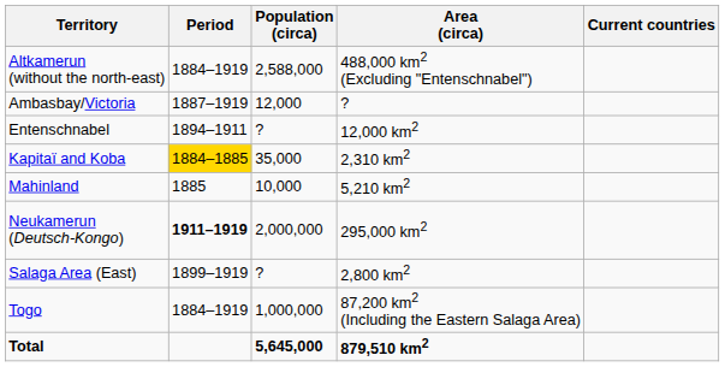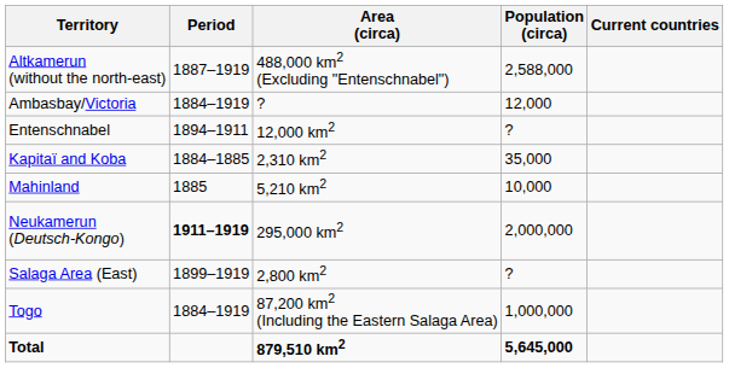columns swapped: Area (circa) <-> Population (circa)
Altkamerun (without the north-east) | Period: 1884–1919 -> 1887–1919
Ambasbay/Victoria | Period: 1887–1919 -> 1884–1919
Kapitaï and Koba | Period: gold background -> no background
